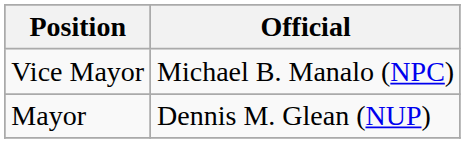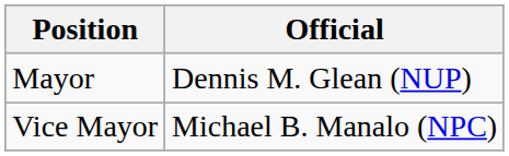rows swapped: Mayor <-> Vice Mayor
